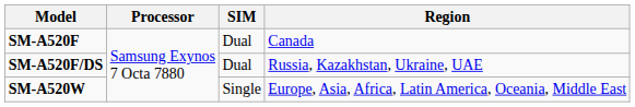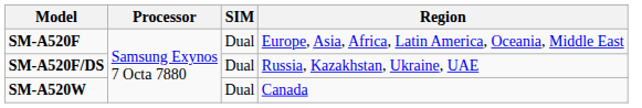SM-A520F | Region: Canada -> Europe, Asia, Africa, Latin America, Oceania, Middle East
SM-A520W | SIM: Single -> Dual
SM-A520W | Region: Europe, Asia, Africa, Latin America, Oceania, Middle East -> Canada
